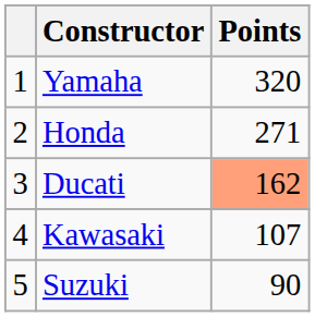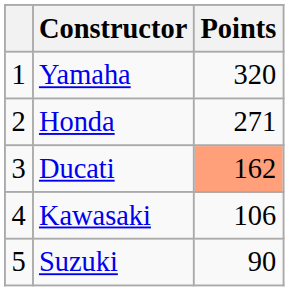Kawasaki | Points: 107 -> 106
